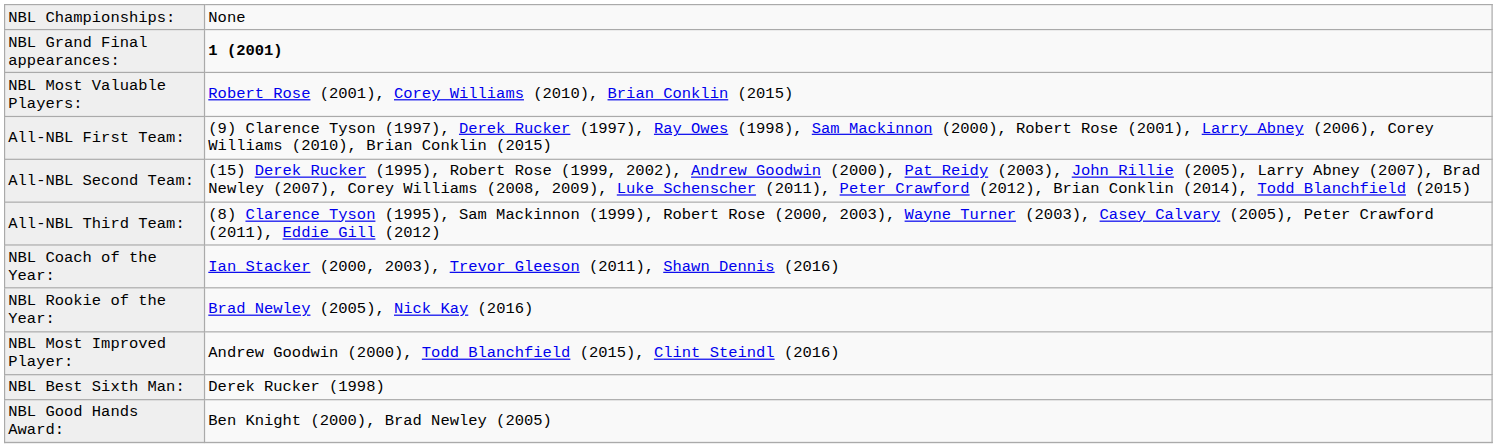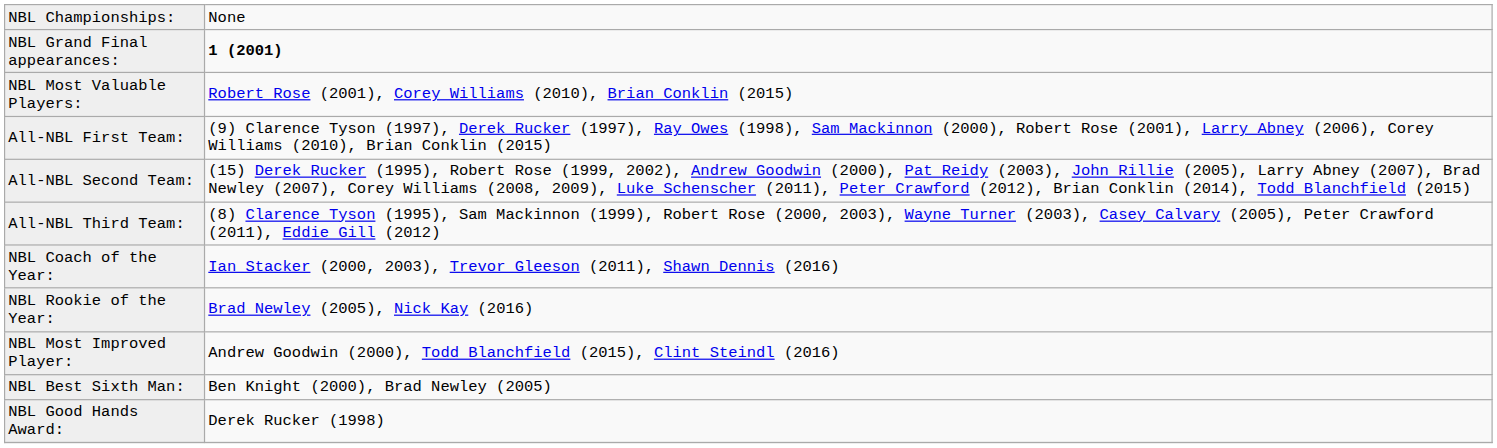NBL Best Sixth Man: | column 2: Derek Rucker (1998) -> Ben Knight (2000), Brad Newley (2005)
NBL Good Hands Award: | column 2: Ben Knight (2000), Brad Newley (2005) -> Derek Rucker (1998)
